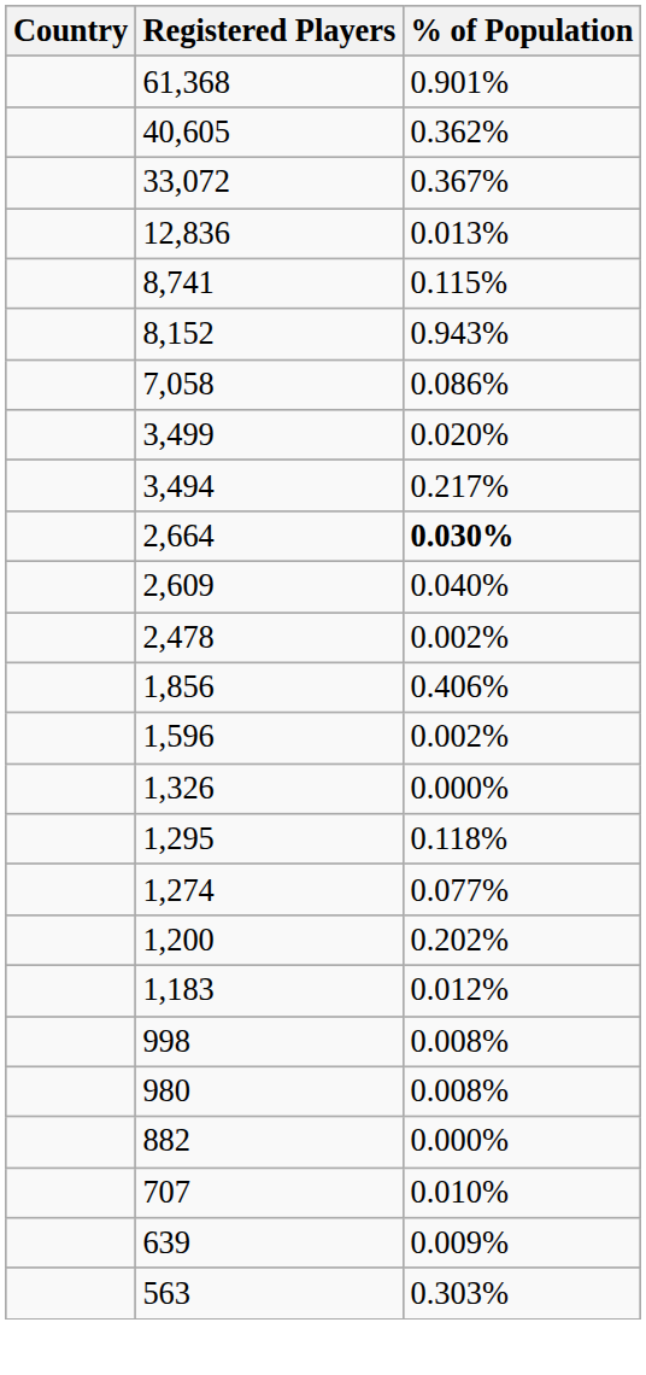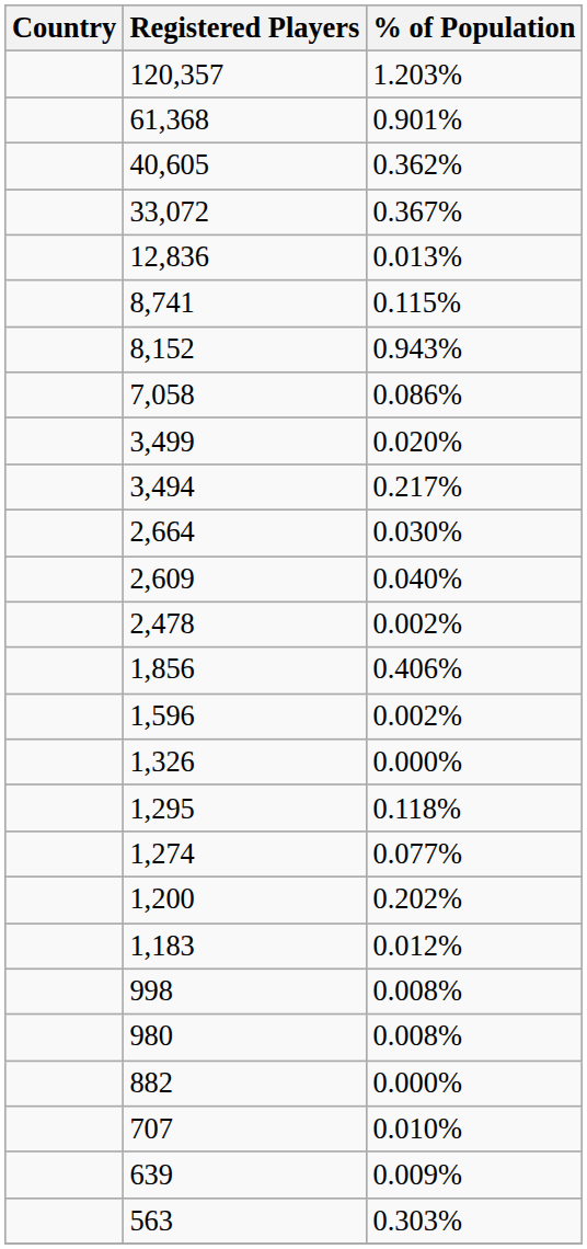+ row: 120,357 | 1.203%
2,664 | % of Population: bold -> normal
